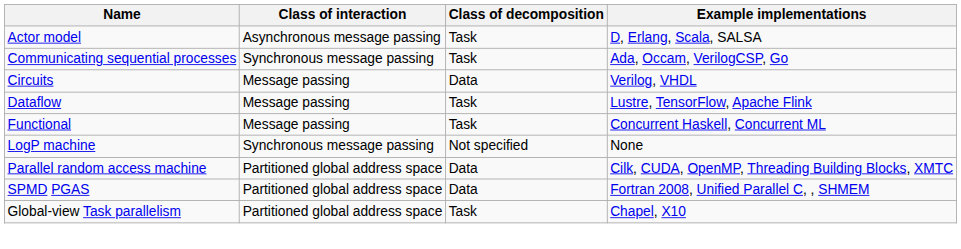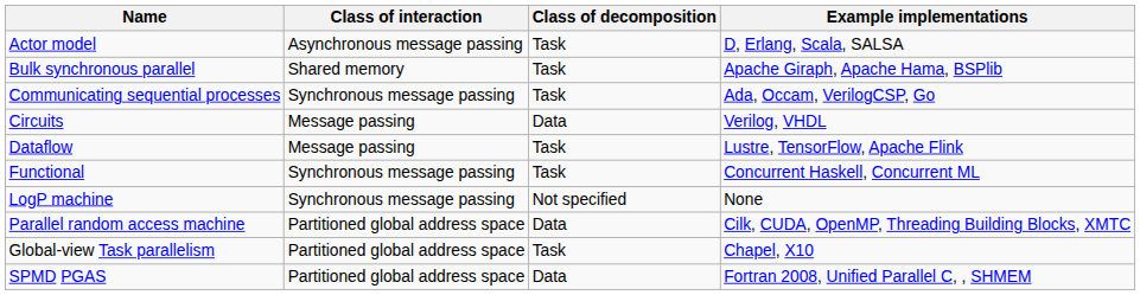+ row: Bulk synchronous parallel | Shared memory | Task | Apache Giraph, Apache Hama, BSPlib
Functional | Class of interaction: Message passing -> Synchronous message passing
rows swapped: SPMD PGAS <-> Global-view Task parallelism
